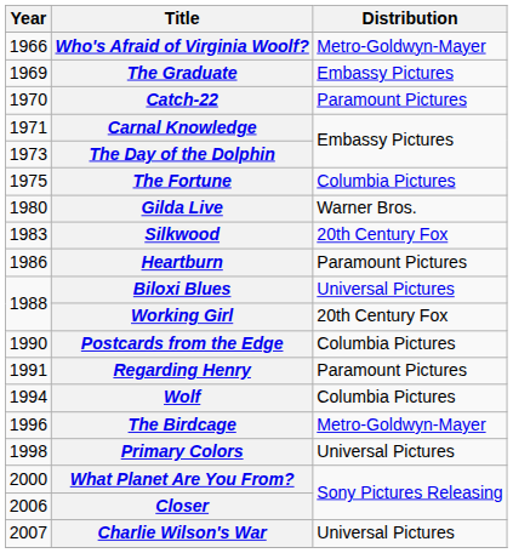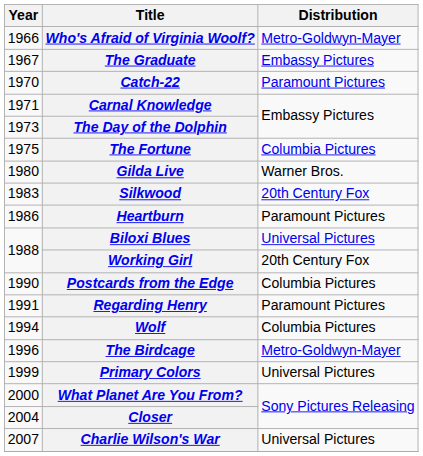The Graduate | Year: 1969 -> 1967
Primary Colors | Year: 1998 -> 1999
Closer | Year: 2006 -> 2004
